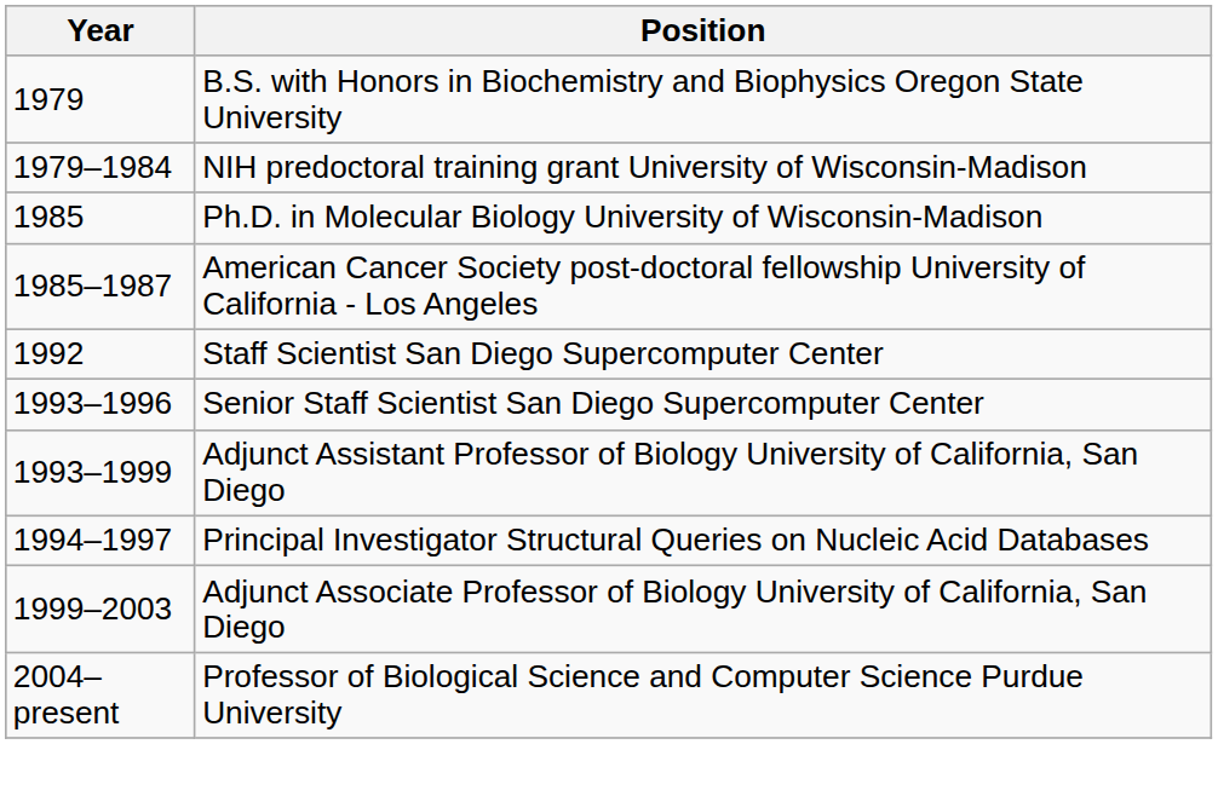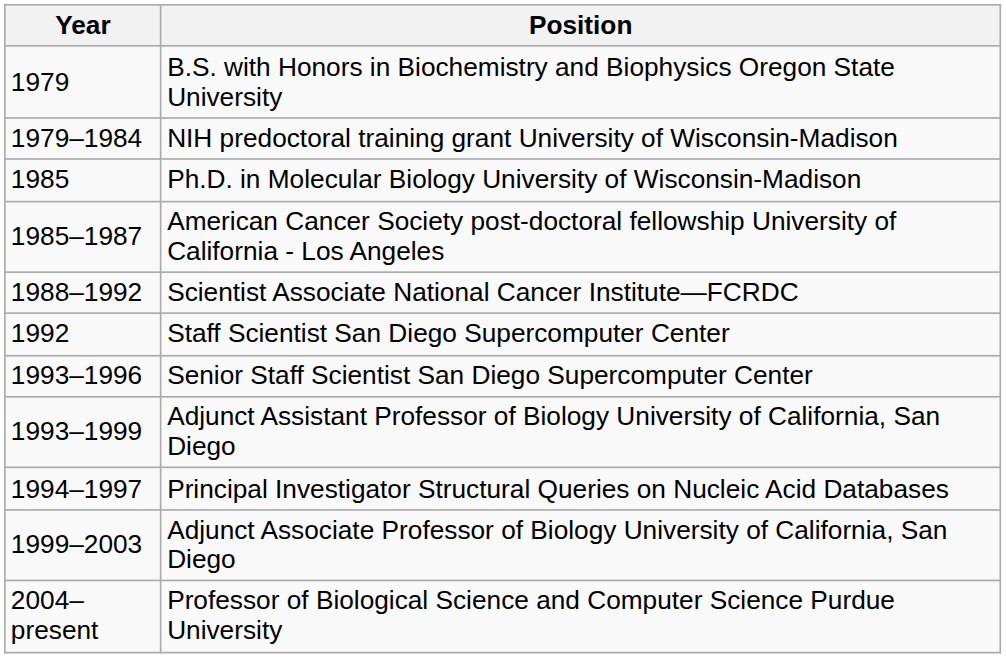+ row: 1988–1992 | Scientist Associate National Cancer Institute—FCRDC
